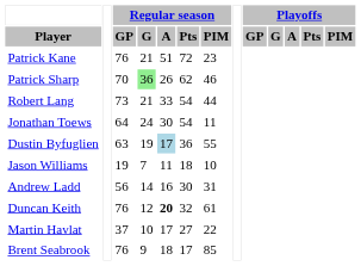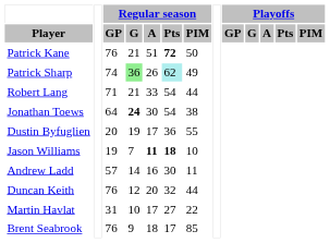Patrick Kane | Regular season / Pts: normal -> bold
Patrick Kane | Regular season / PIM: 23 -> 50
Patrick Sharp | Regular season / GP: 70 -> 74
Patrick Sharp | Regular season / Pts: no background -> paleturquoise background
Patrick Sharp | Regular season / PIM: 46 -> 49
Robert Lang | Regular season / GP: 73 -> 71
Jonathan Toews | Regular season / G: normal -> bold
Jonathan Toews | Regular season / PIM: 11 -> 38
Dustin Byfuglien | Regular season / GP: 63 -> 20
Dustin Byfuglien | Regular season / A: lightblue background -> no background
Jason Williams | Regular season / A: normal -> bold
Jason Williams | Regular season / Pts: normal -> bold
Andrew Ladd | Regular season / GP: 56 -> 57
Andrew Ladd | Regular season / PIM: 31 -> 11
Duncan Keith | Regular season / A: bold -> normal
Duncan Keith | Regular season / PIM: 61 -> 44
Martin Havlat | Regular season / GP: 37 -> 31
